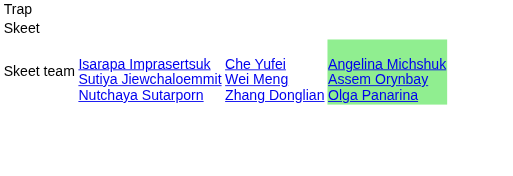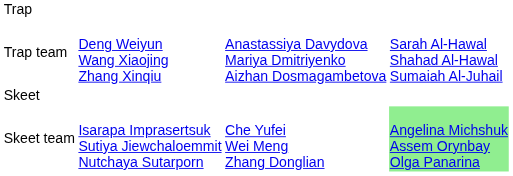+ row: Trap team | Deng Weiyun Wang Xiaojing Zhang Xinqiu | Anastassiya Davydova Mariya Dmitriyenko Aizhan Dosmagambetova | Sarah Al-Hawal Shahad Al-Hawal Sumaiah Al-Juhail
